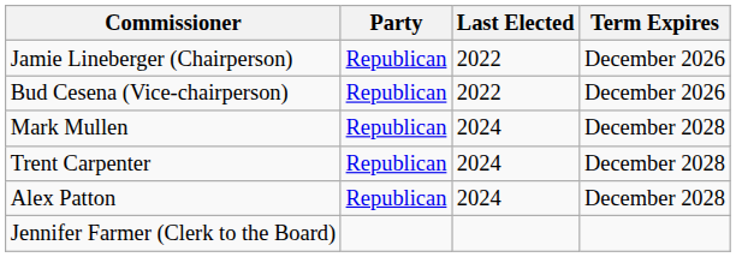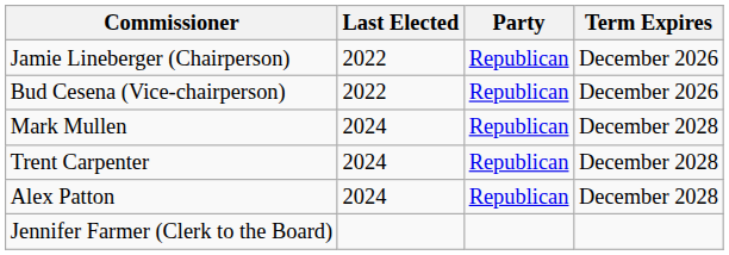columns swapped: Party <-> Last Elected
